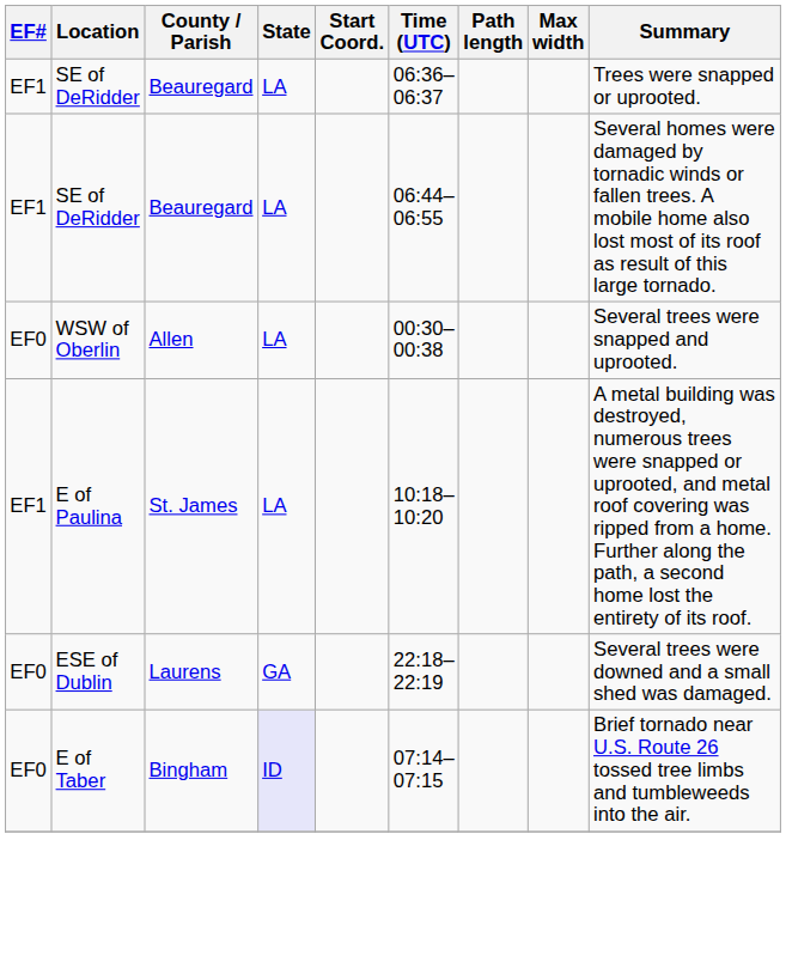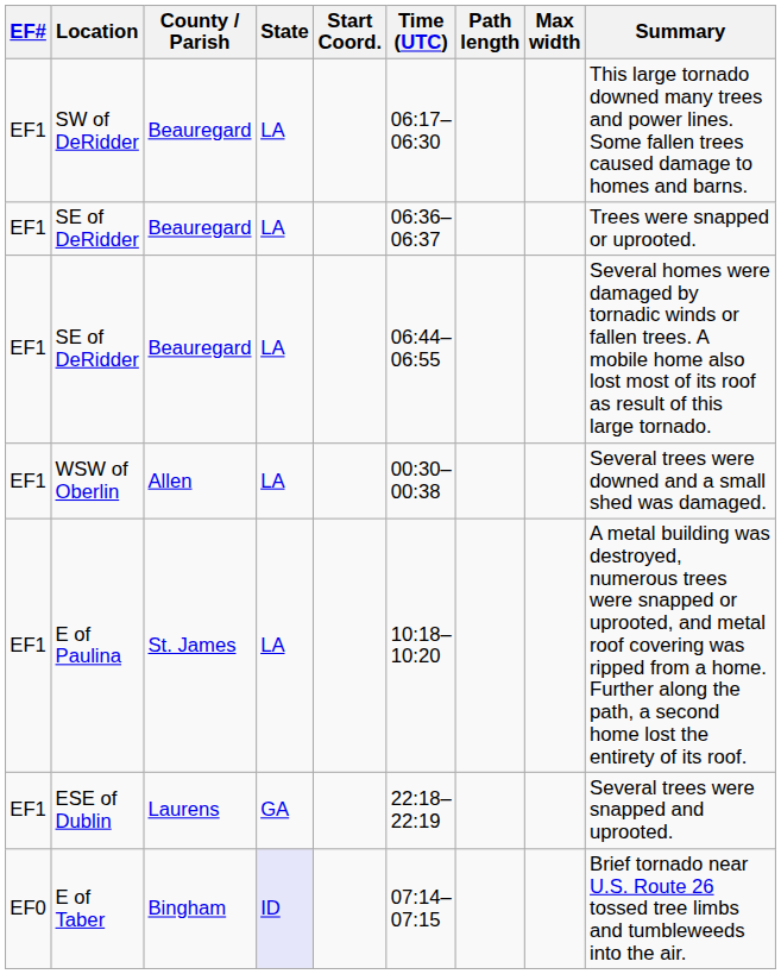+ row: EF1 | SW of DeRidder | Beauregard | LA | 06:17–06:30 | This large tornado downed many trees and power lines. Some fallen trees caused damage to homes and barns.
WSW of Oberlin | EF#: EF0 -> EF1
WSW of Oberlin | Summary: Several trees were snapped and uprooted. -> Several trees were downed and a small shed was damaged.
ESE of Dublin | EF#: EF0 -> EF1
ESE of Dublin | Summary: Several trees were downed and a small shed was damaged. -> Several trees were snapped and uprooted.
